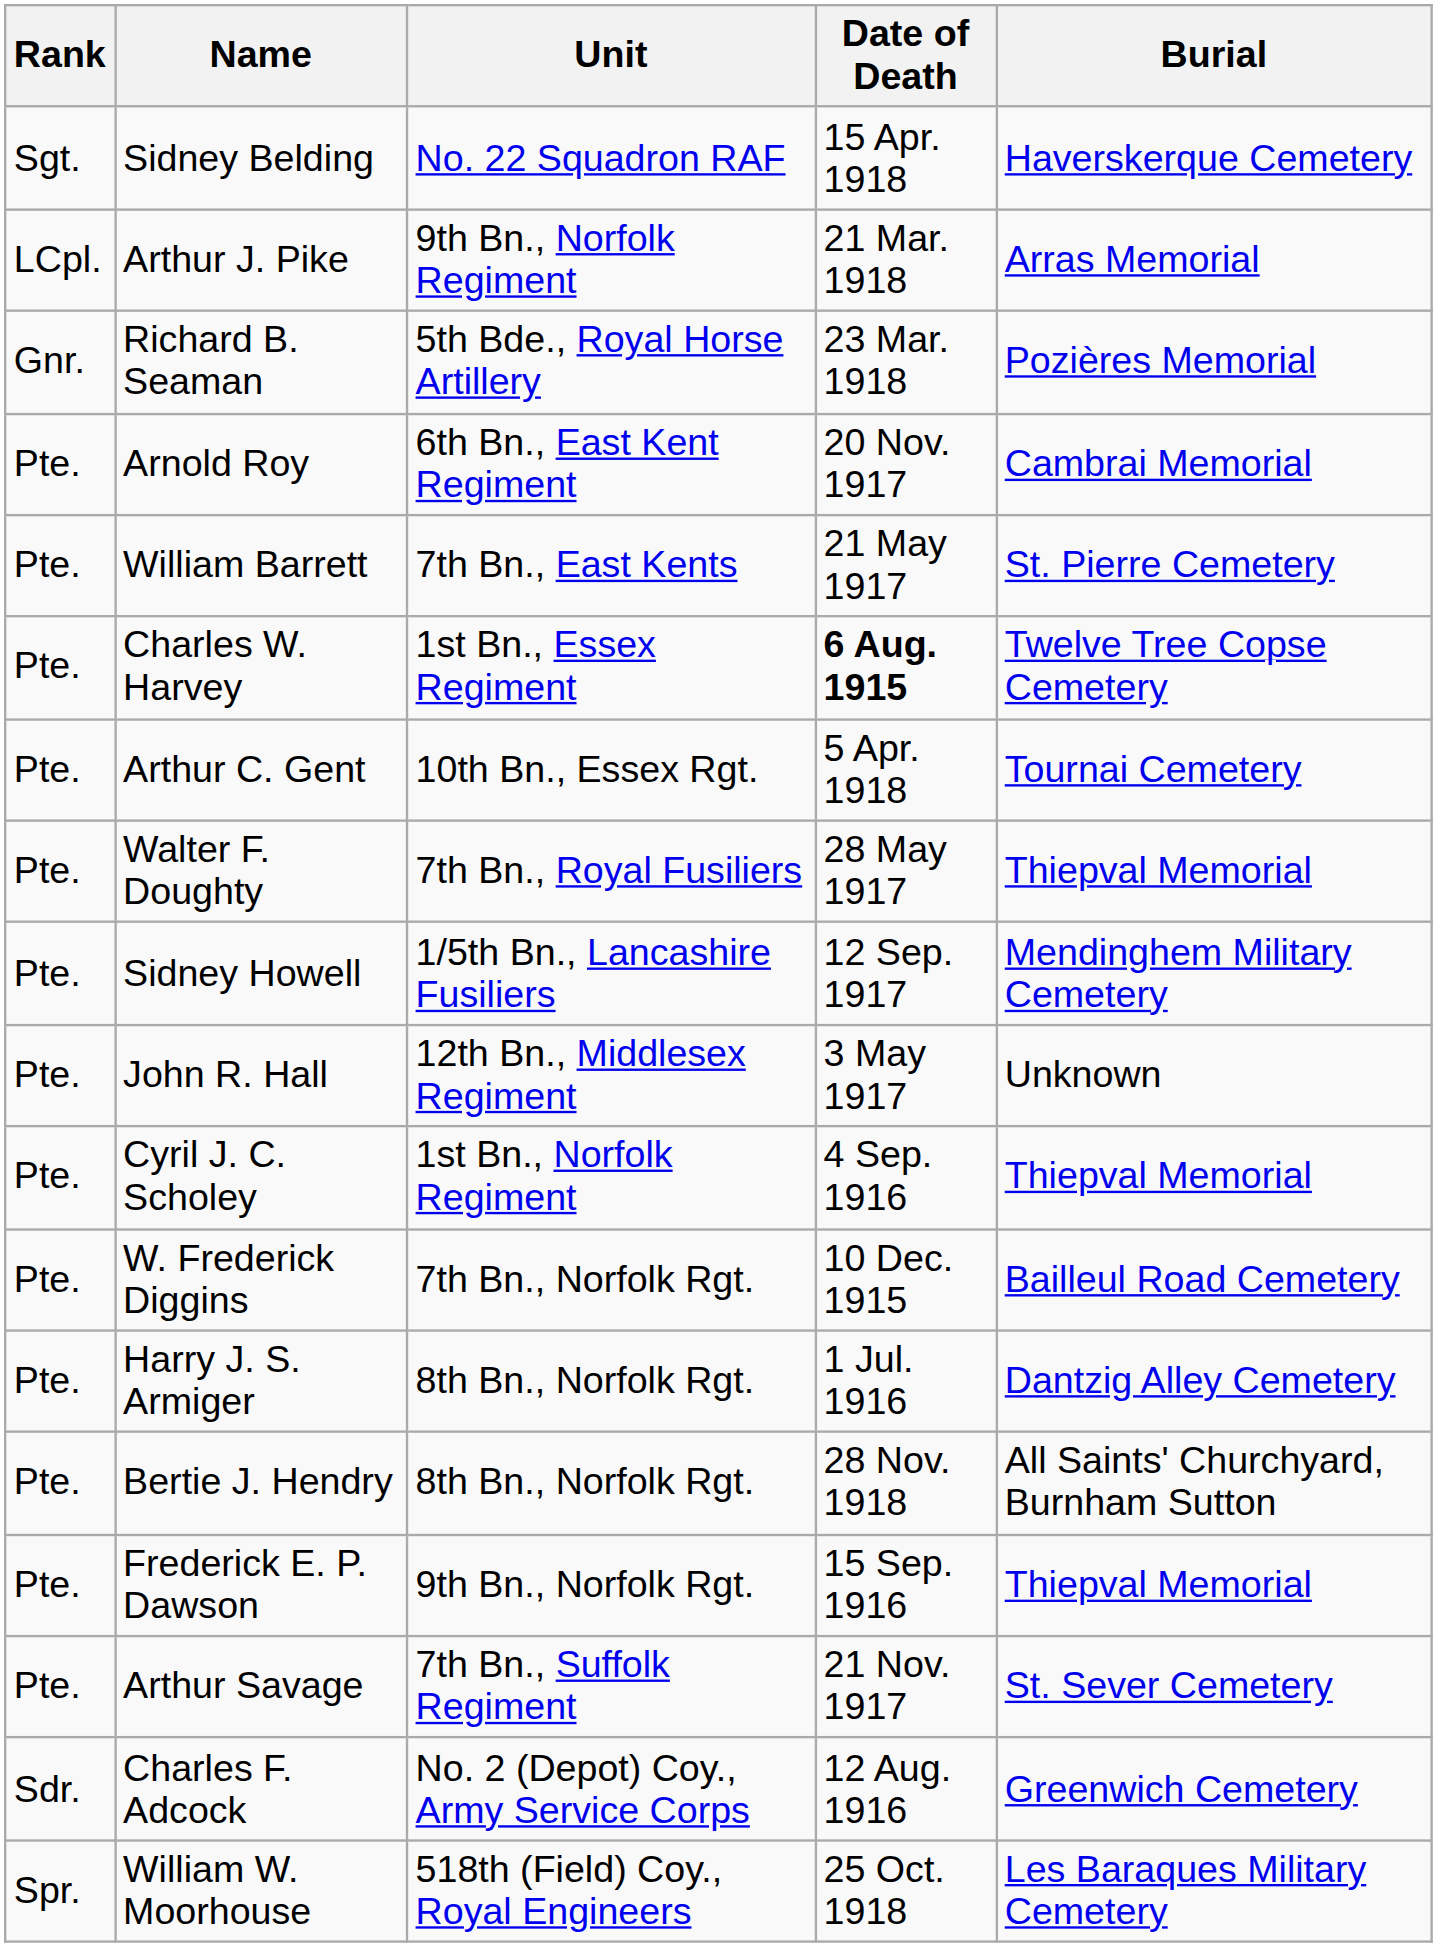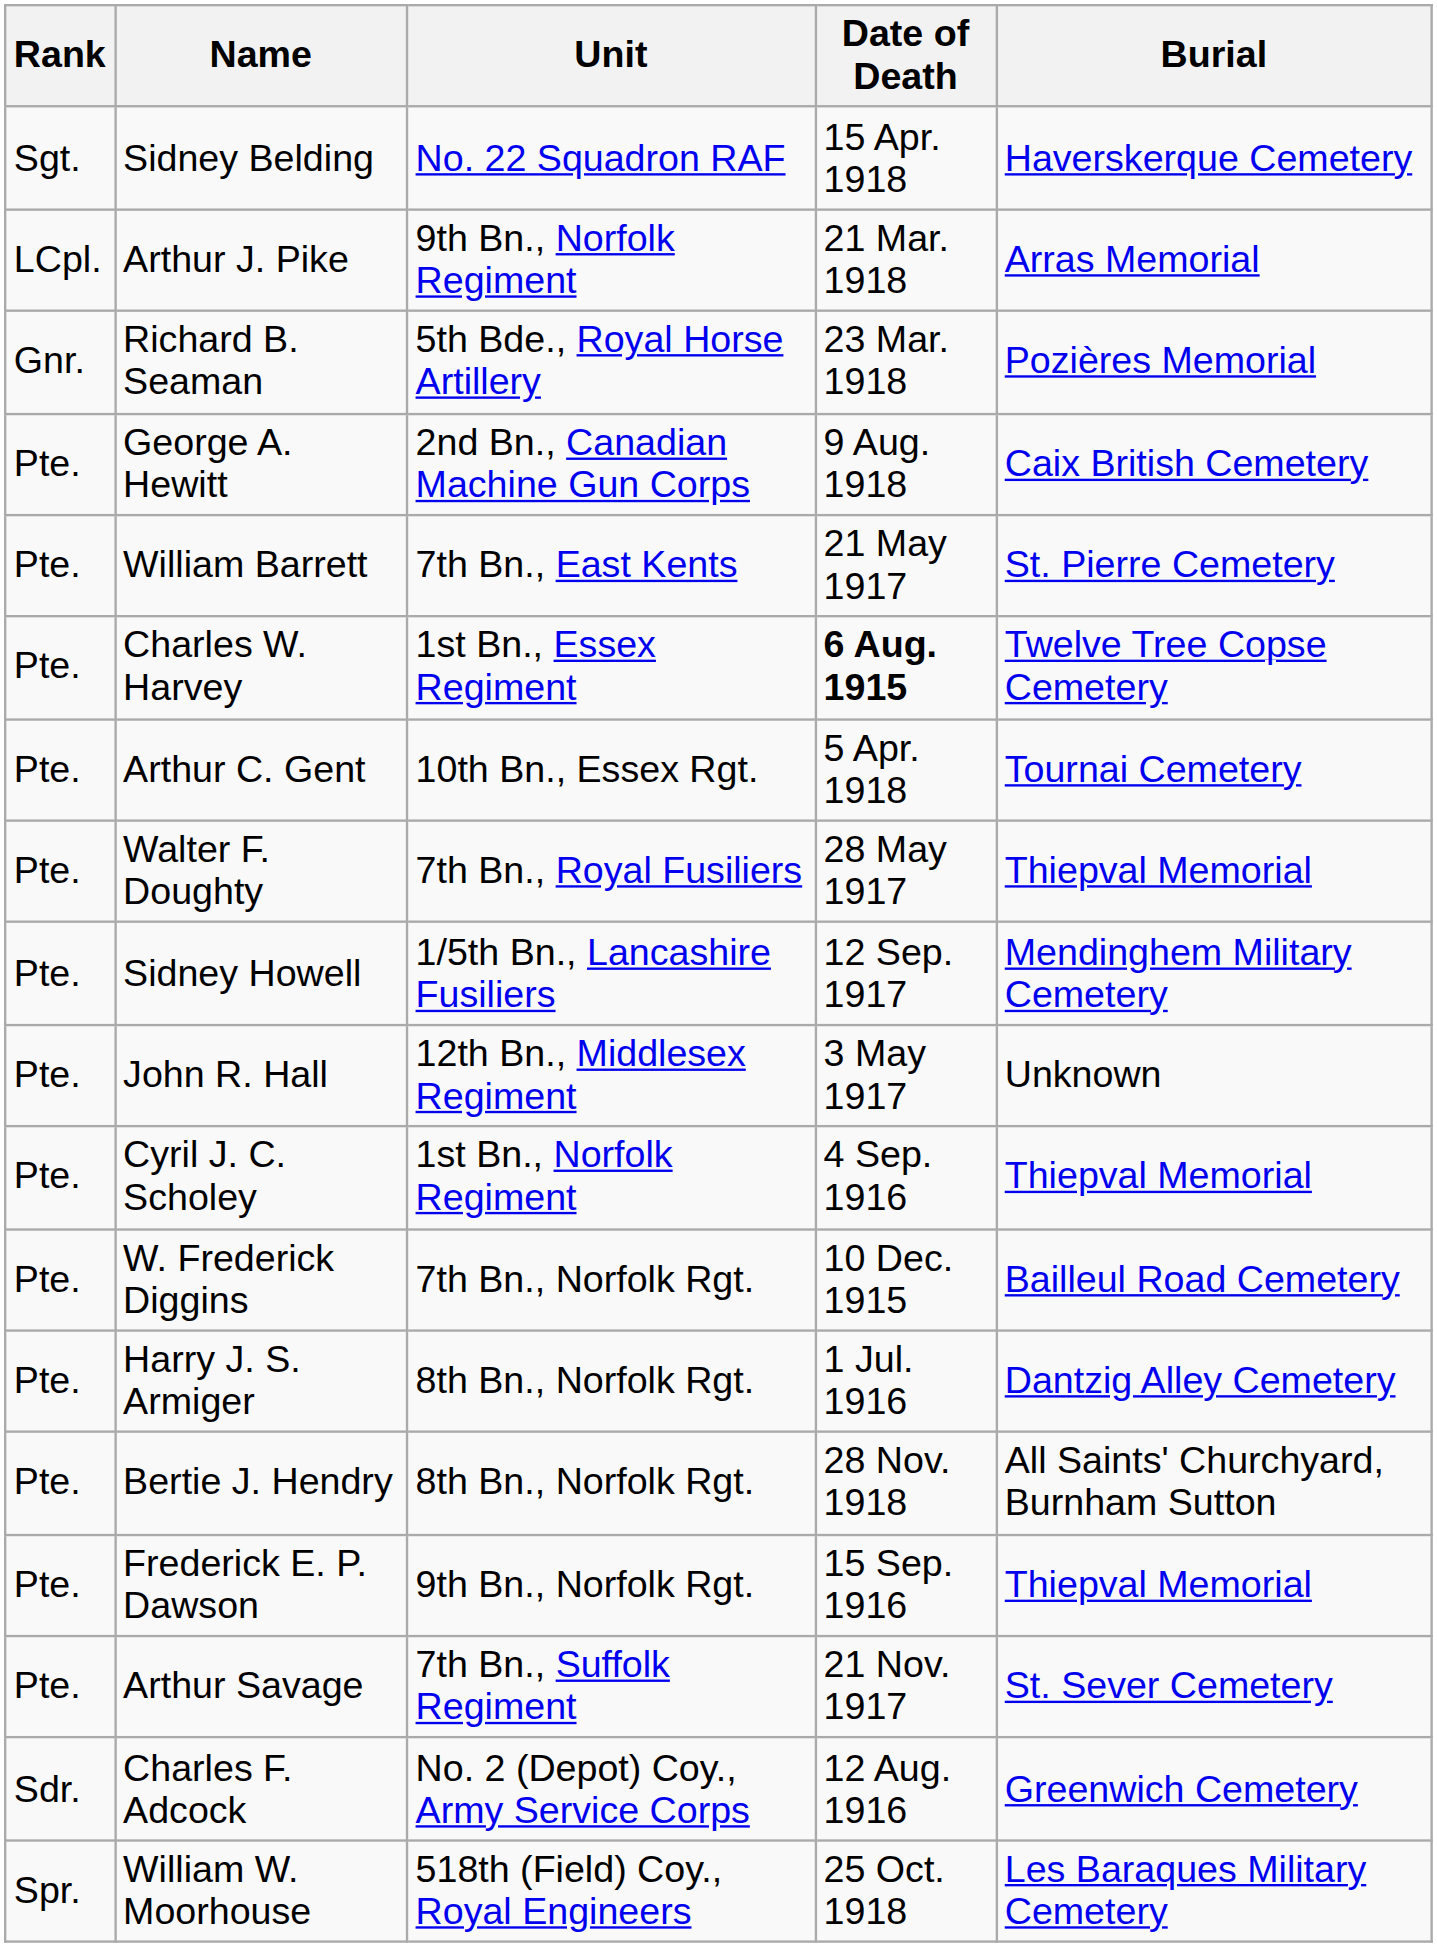+ row: Pte. | George A. Hewitt | 2nd Bn., Canadian Machine Gun Corps | 9 Aug. 1918 | Caix British Cemetery
- row: Pte. | Arnold Roy | 6th Bn., East Kent Regiment | 20 Nov. 1917 | Cambrai Memorial
